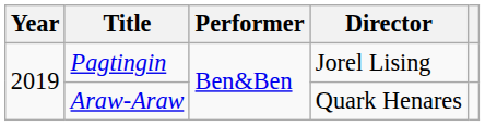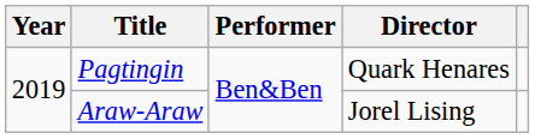Pagtingin | Director: Jorel Lising -> Quark Henares
Araw-Araw | Director: Quark Henares -> Jorel Lising
